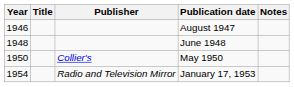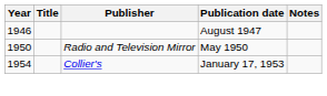- row: 1948 | June 1948
May 1950 | Publisher: Collier's -> Radio and Television Mirror
January 17, 1953 | Publisher: Radio and Television Mirror -> Collier's
